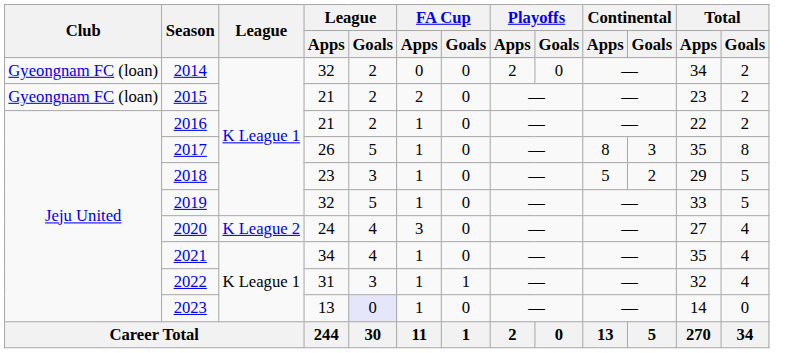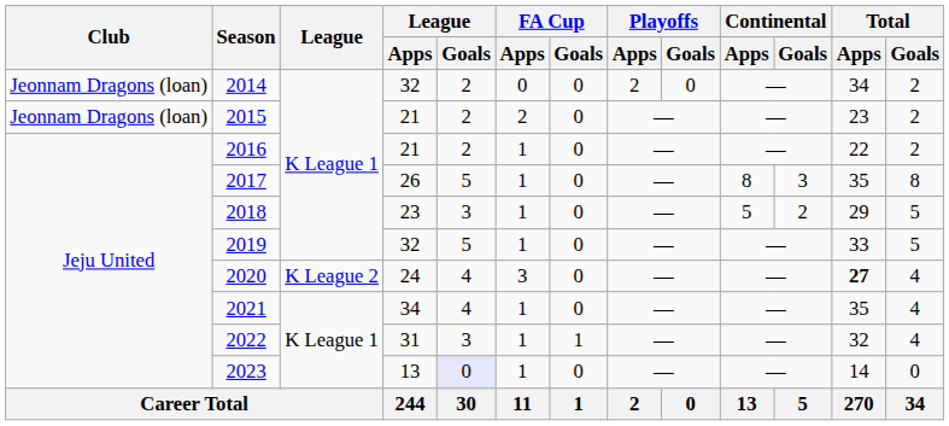2014 | Club: Gyeongnam FC (loan) -> Jeonnam Dragons (loan)
2015 | Club: Gyeongnam FC (loan) -> Jeonnam Dragons (loan)
2020 | Total / Apps: normal -> bold
